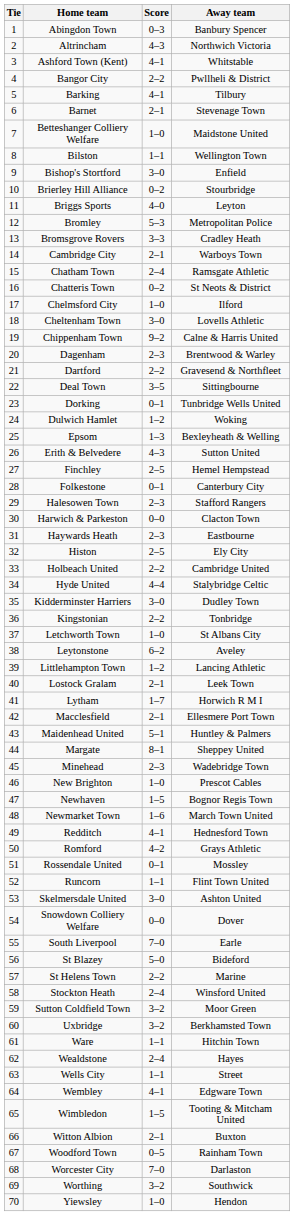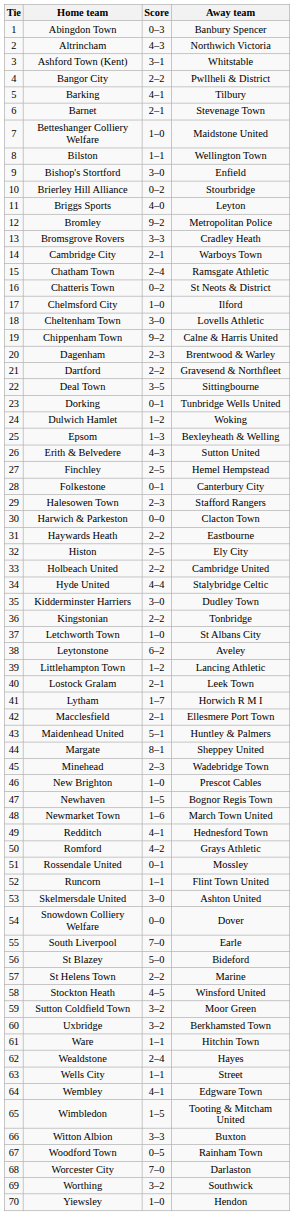Ashford Town (Kent) | Score: 4–1 -> 3–1
Bromley | Score: 5–3 -> 9–2
Haywards Heath | Score: 2–3 -> 2–2
Stockton Heath | Score: 2–4 -> 4–5
Witton Albion | Score: 2–1 -> 3–3
